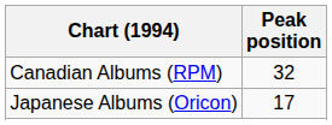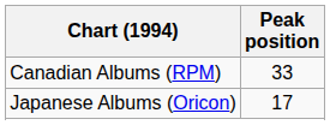Canadian Albums (RPM) | Peak position: 32 -> 33
